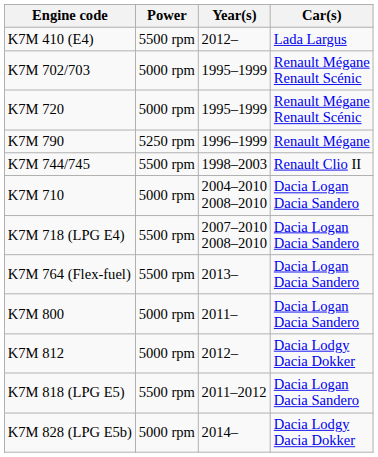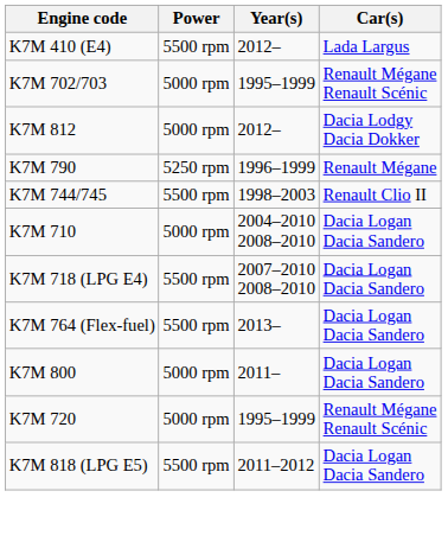rows swapped: K7M 720 <-> K7M 812
- row: K7M 828 (LPG E5b) | 5000 rpm | 2014– | Dacia Lodgy Dacia Dokker
